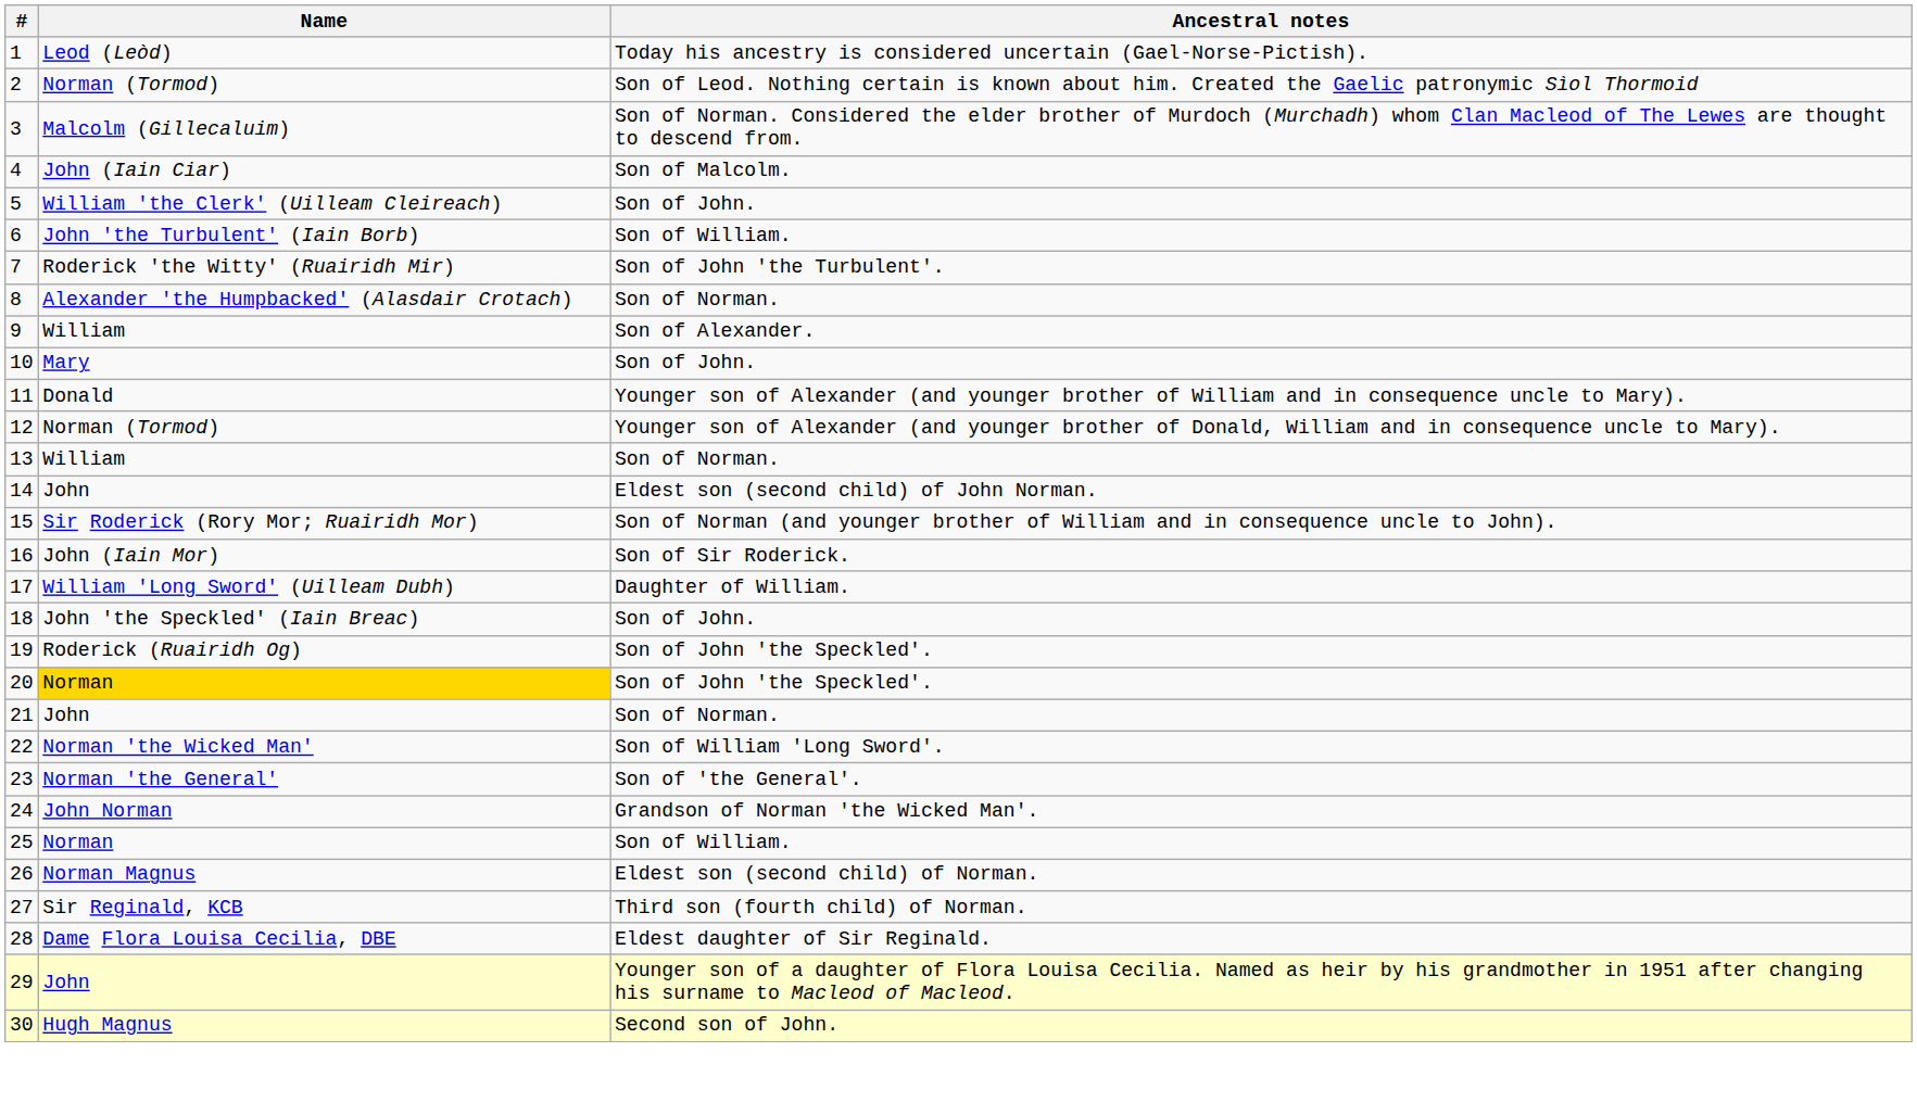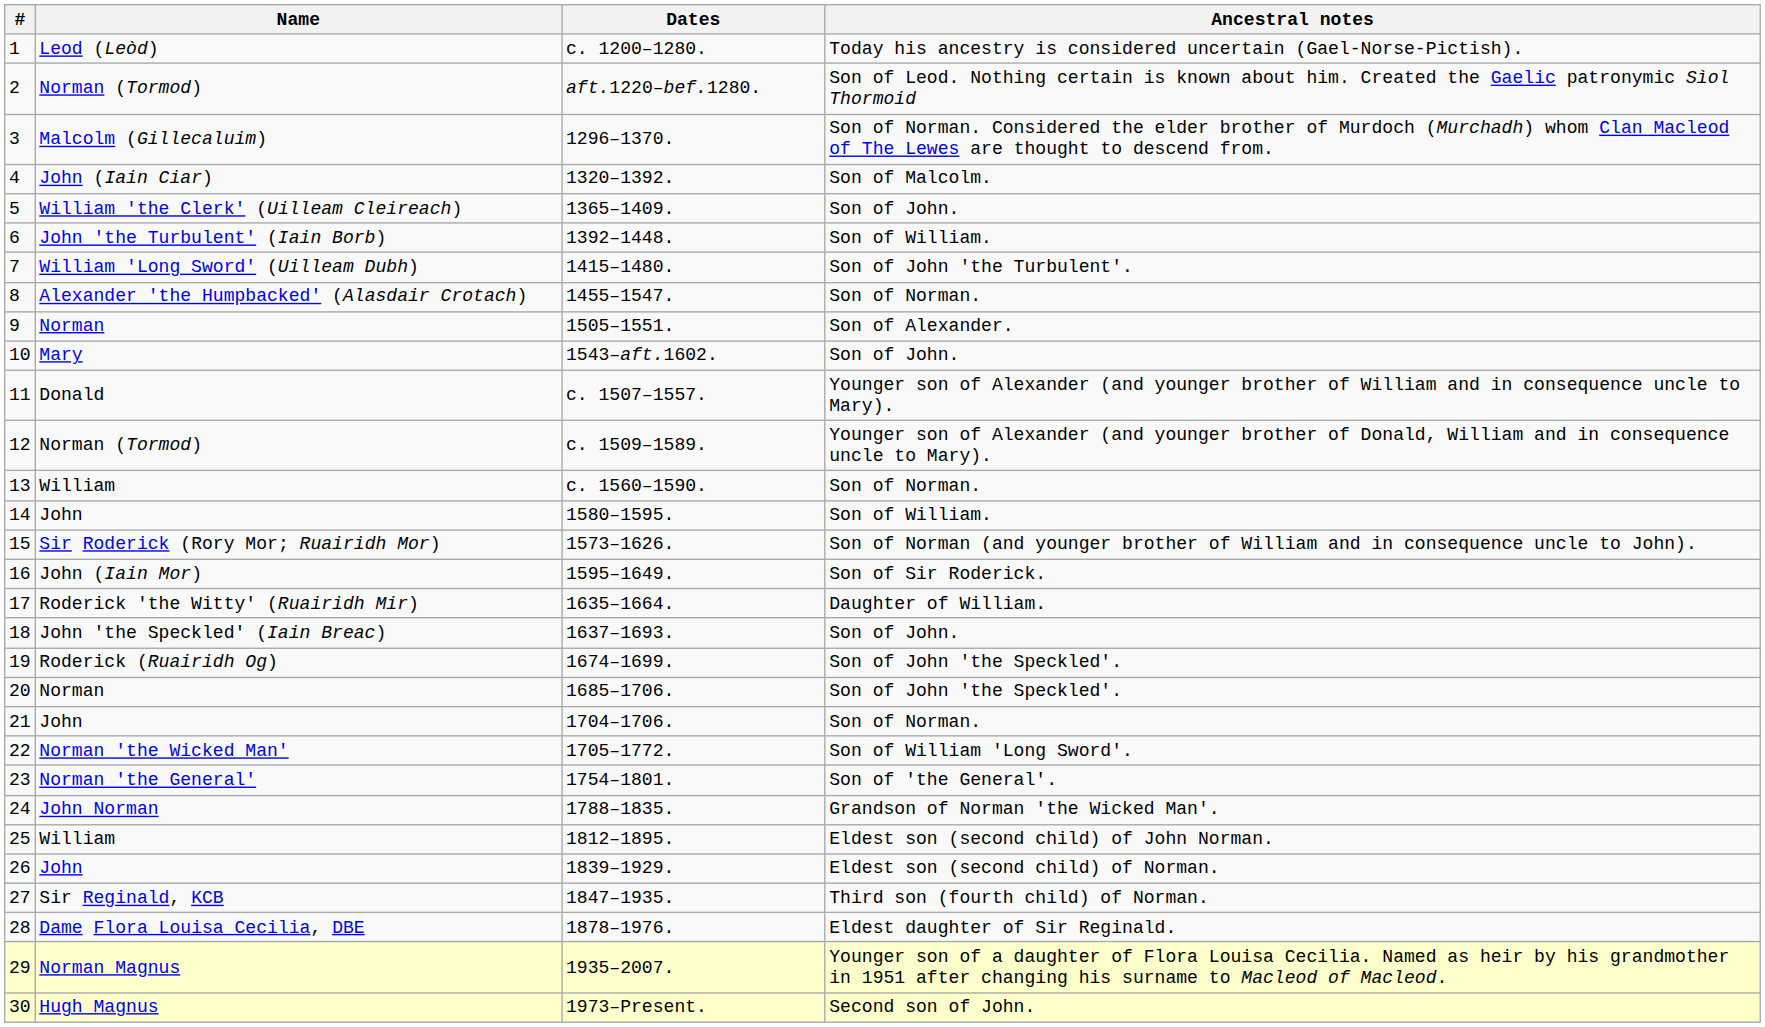+ column: Dates | c. 1200–1280. | aft.1220–bef.1280. | 1296–1370. | 1320–1392. | 1365–1409. | 1392–1448. | 1415–1480. | 1455–1547. | 1505–1551. | 1543–aft.1602. | c. 1507–1557. | c. 1509–1589. | c. 1560–1590. | 1580–1595. | 1573–1626. | 1595–1649. | 1635–1664. | 1637–1693. | 1674–1699. | 1685–1706. | 1704–1706. | 1705–1772. | 1754–1801. | 1788–1835. | 1812–1895. | 1839–1929. | 1847–1935. | 1878–1976. | 1935–2007. | 1973–Present.
7 | Name: Roderick 'the Witty' (Ruairidh Mir) -> William 'Long Sword' (Uilleam Dubh)
9 | Name: William -> Norman
14 | Ancestral notes: Eldest son (second child) of John Norman. -> Son of William.
17 | Name: William 'Long Sword' (Uilleam Dubh) -> Roderick 'the Witty' (Ruairidh Mir)
20 | Name: gold background -> no background
25 | Name: Norman -> William
25 | Ancestral notes: Son of William. -> Eldest son (second child) of John Norman.
26 | Name: Norman Magnus -> John
29 | Name: John -> Norman Magnus
